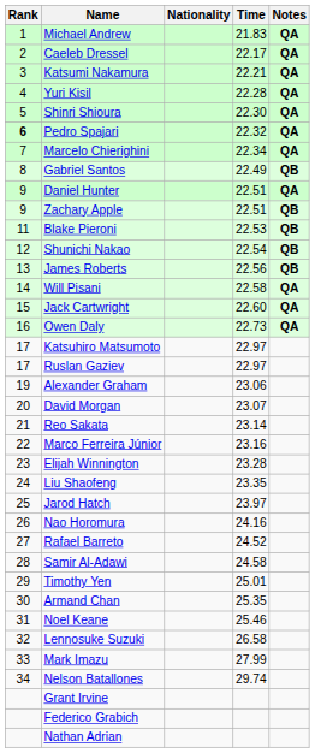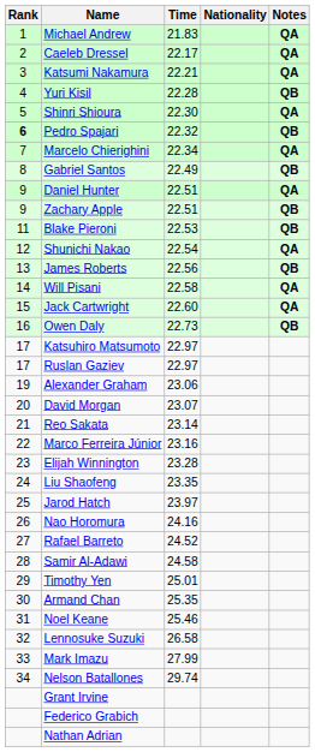columns swapped: Nationality <-> Time
Yuri Kisil | Notes: QA -> QB
Pedro Spajari | Notes: QA -> QB
Shunichi Nakao | Notes: QB -> QA
Owen Daly | Notes: QA -> QB
